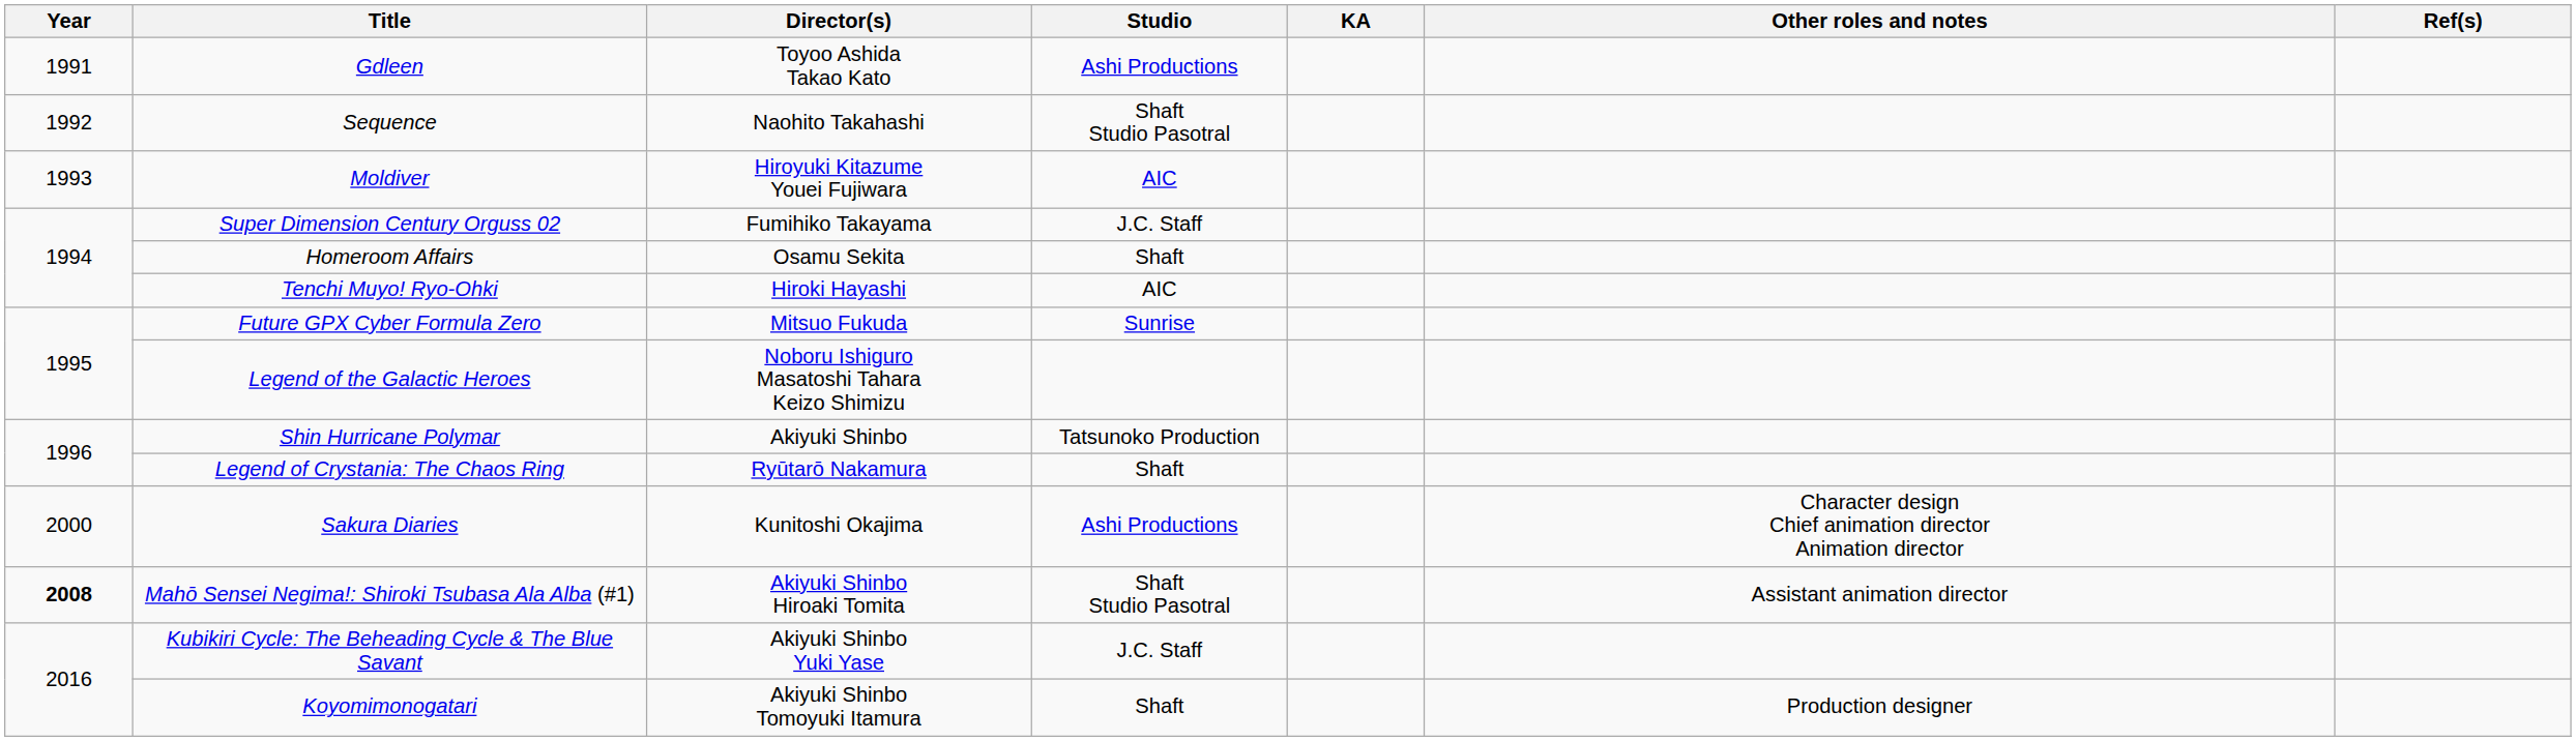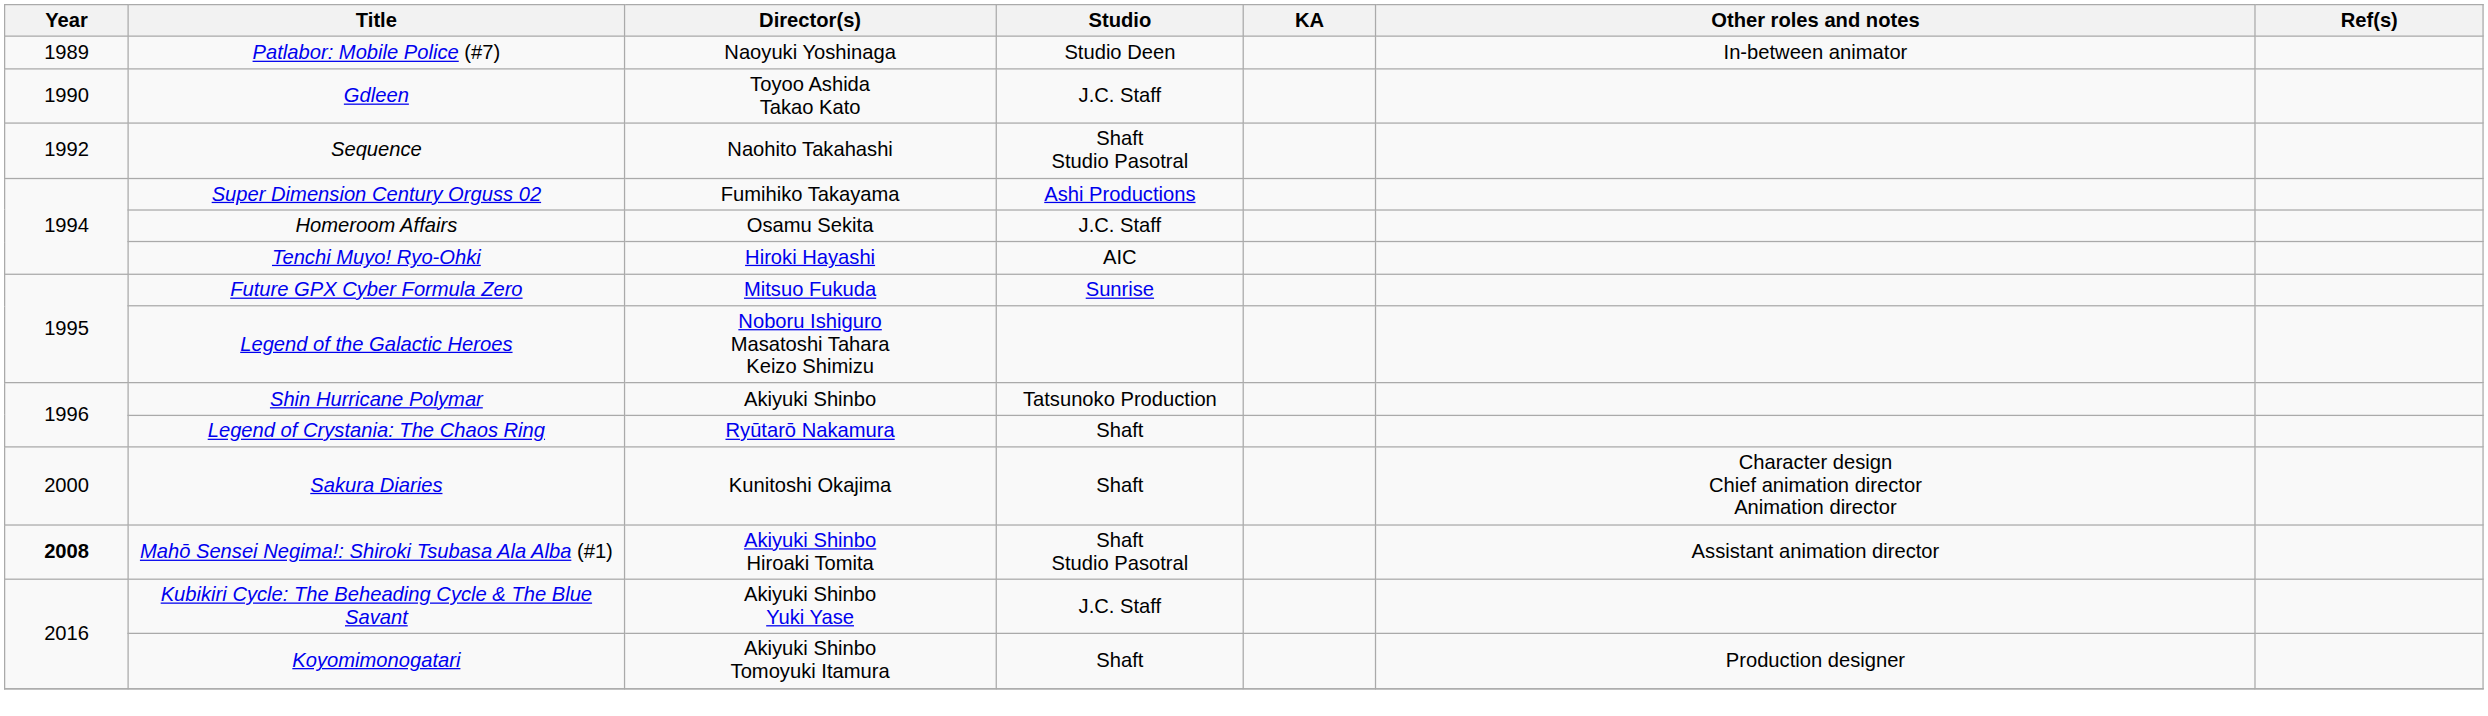+ row: 1989 | Patlabor: Mobile Police (#7) | Naoyuki Yoshinaga | Studio Deen | In-between animator
Gdleen | Year: 1991 -> 1990
Gdleen | Studio: Ashi Productions -> J.C. Staff
- row: 1993 | Moldiver | Hiroyuki Kitazume Youei Fujiwara | AIC
Super Dimension Century Orguss 02 | Studio: J.C. Staff -> Ashi Productions
Homeroom Affairs | Studio: Shaft -> J.C. Staff
Sakura Diaries | Studio: Ashi Productions -> Shaft
